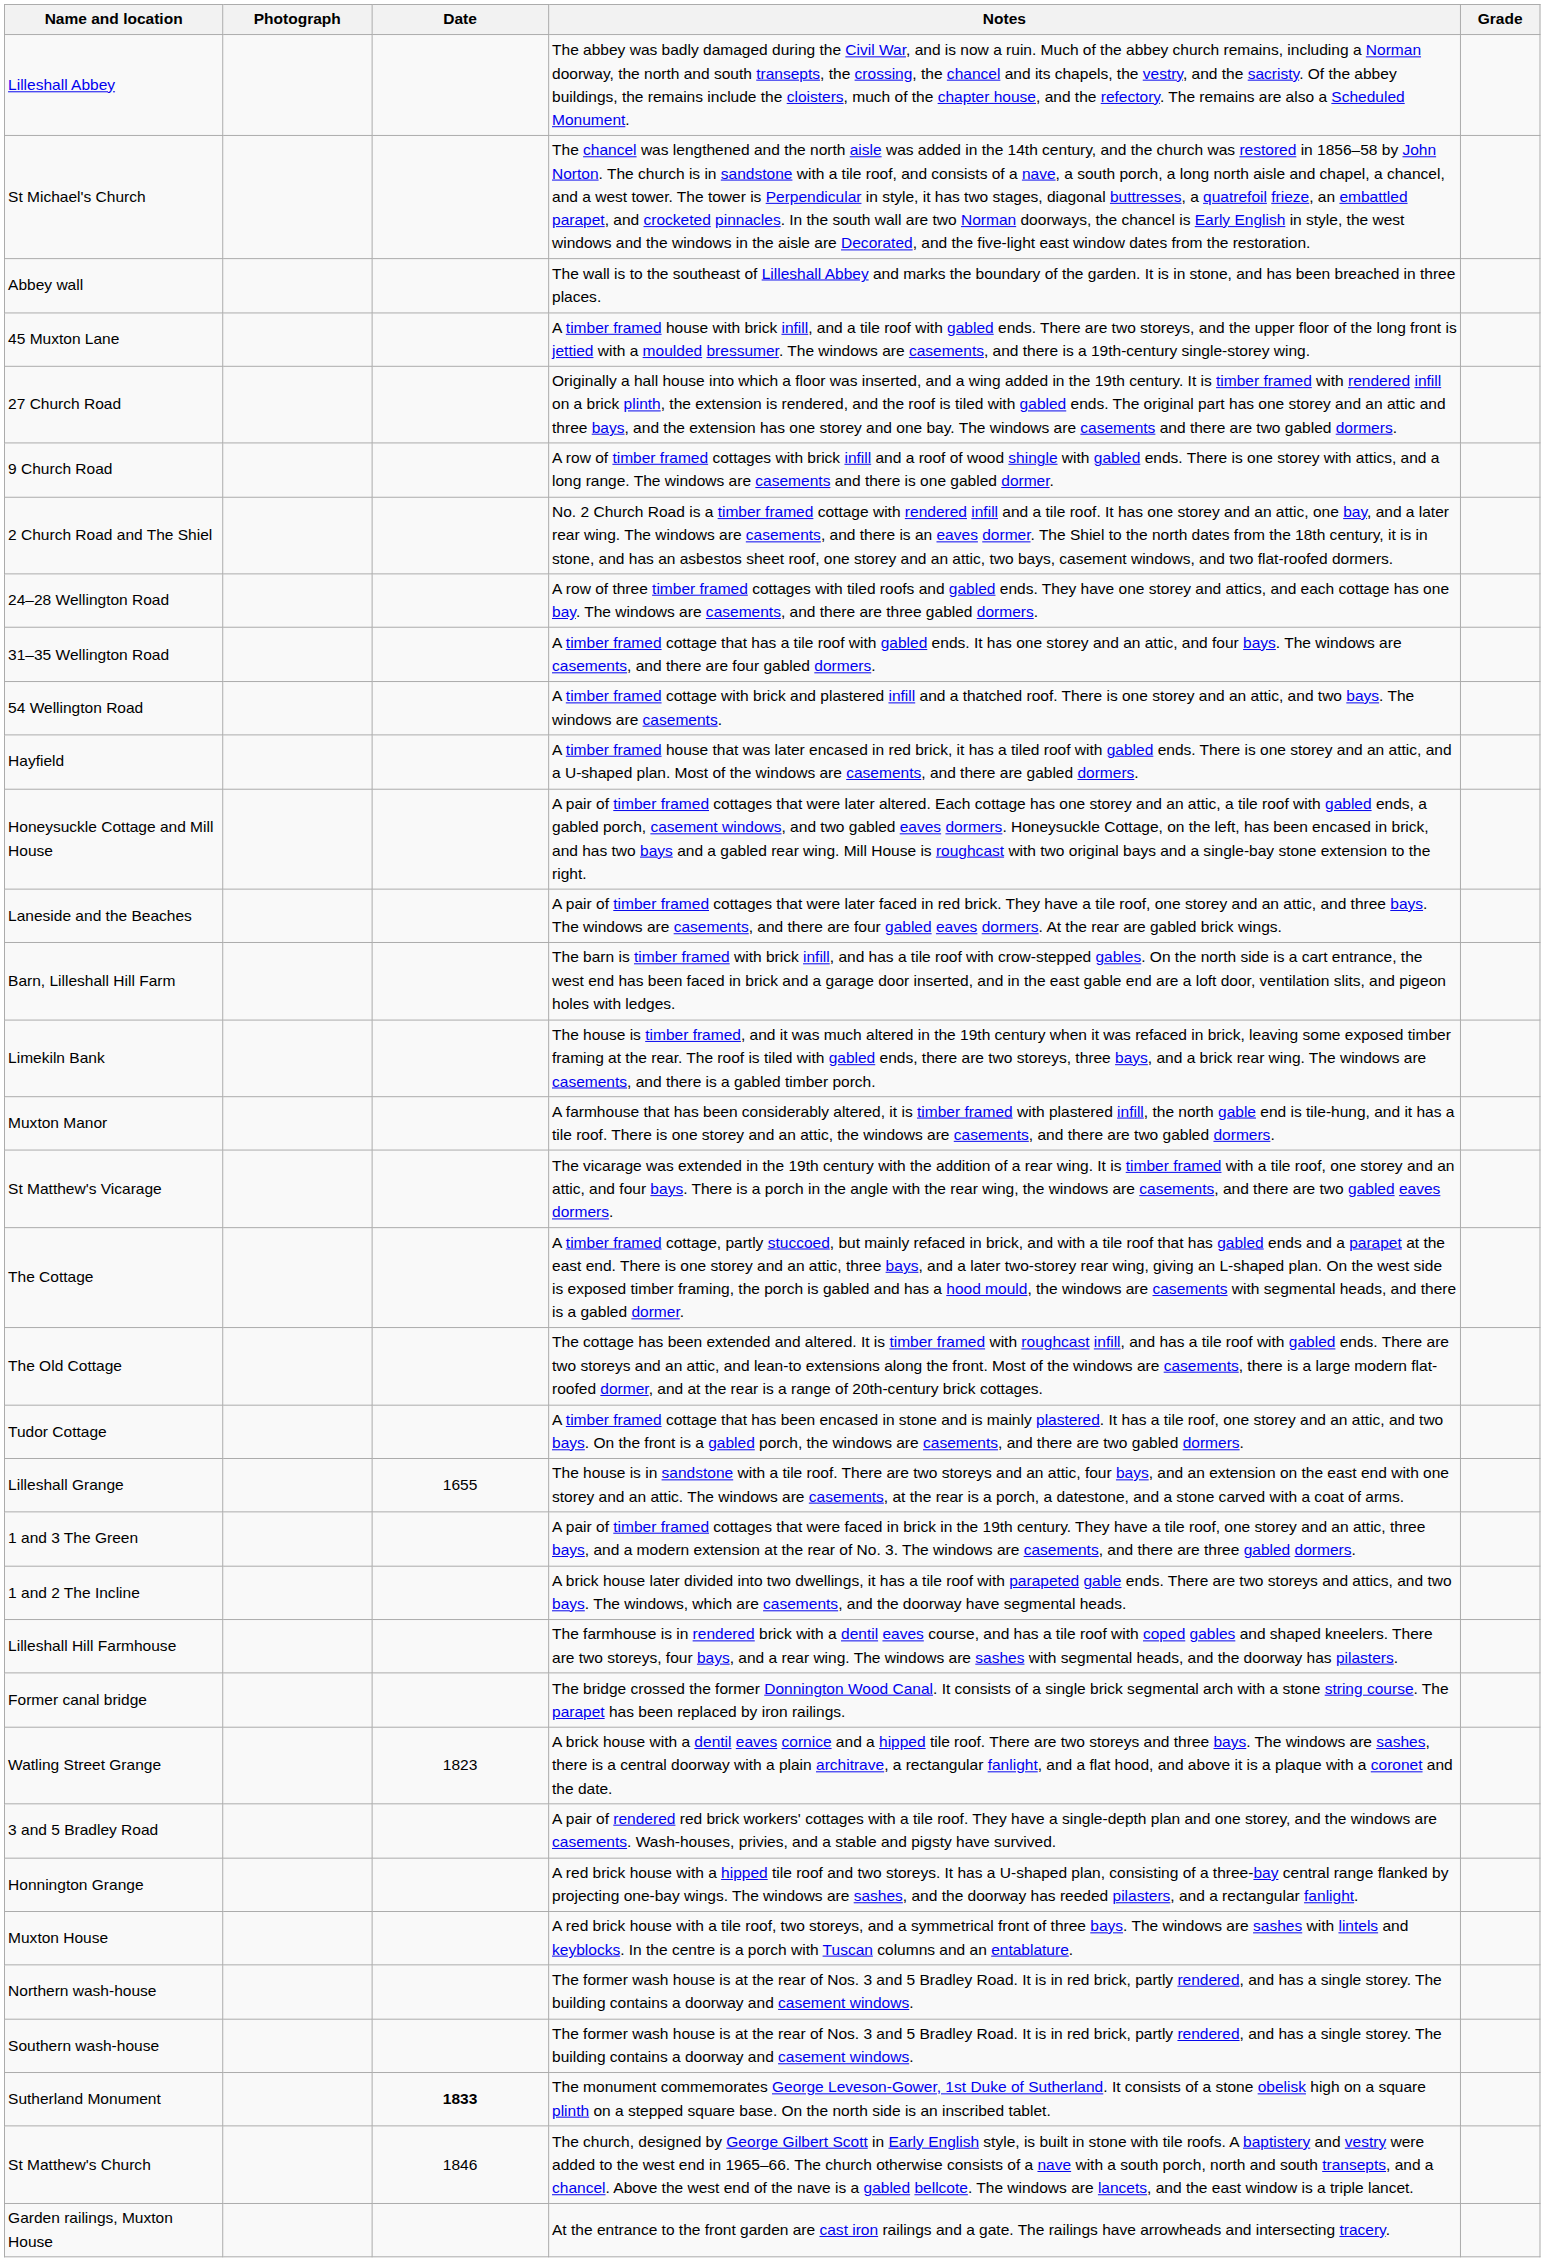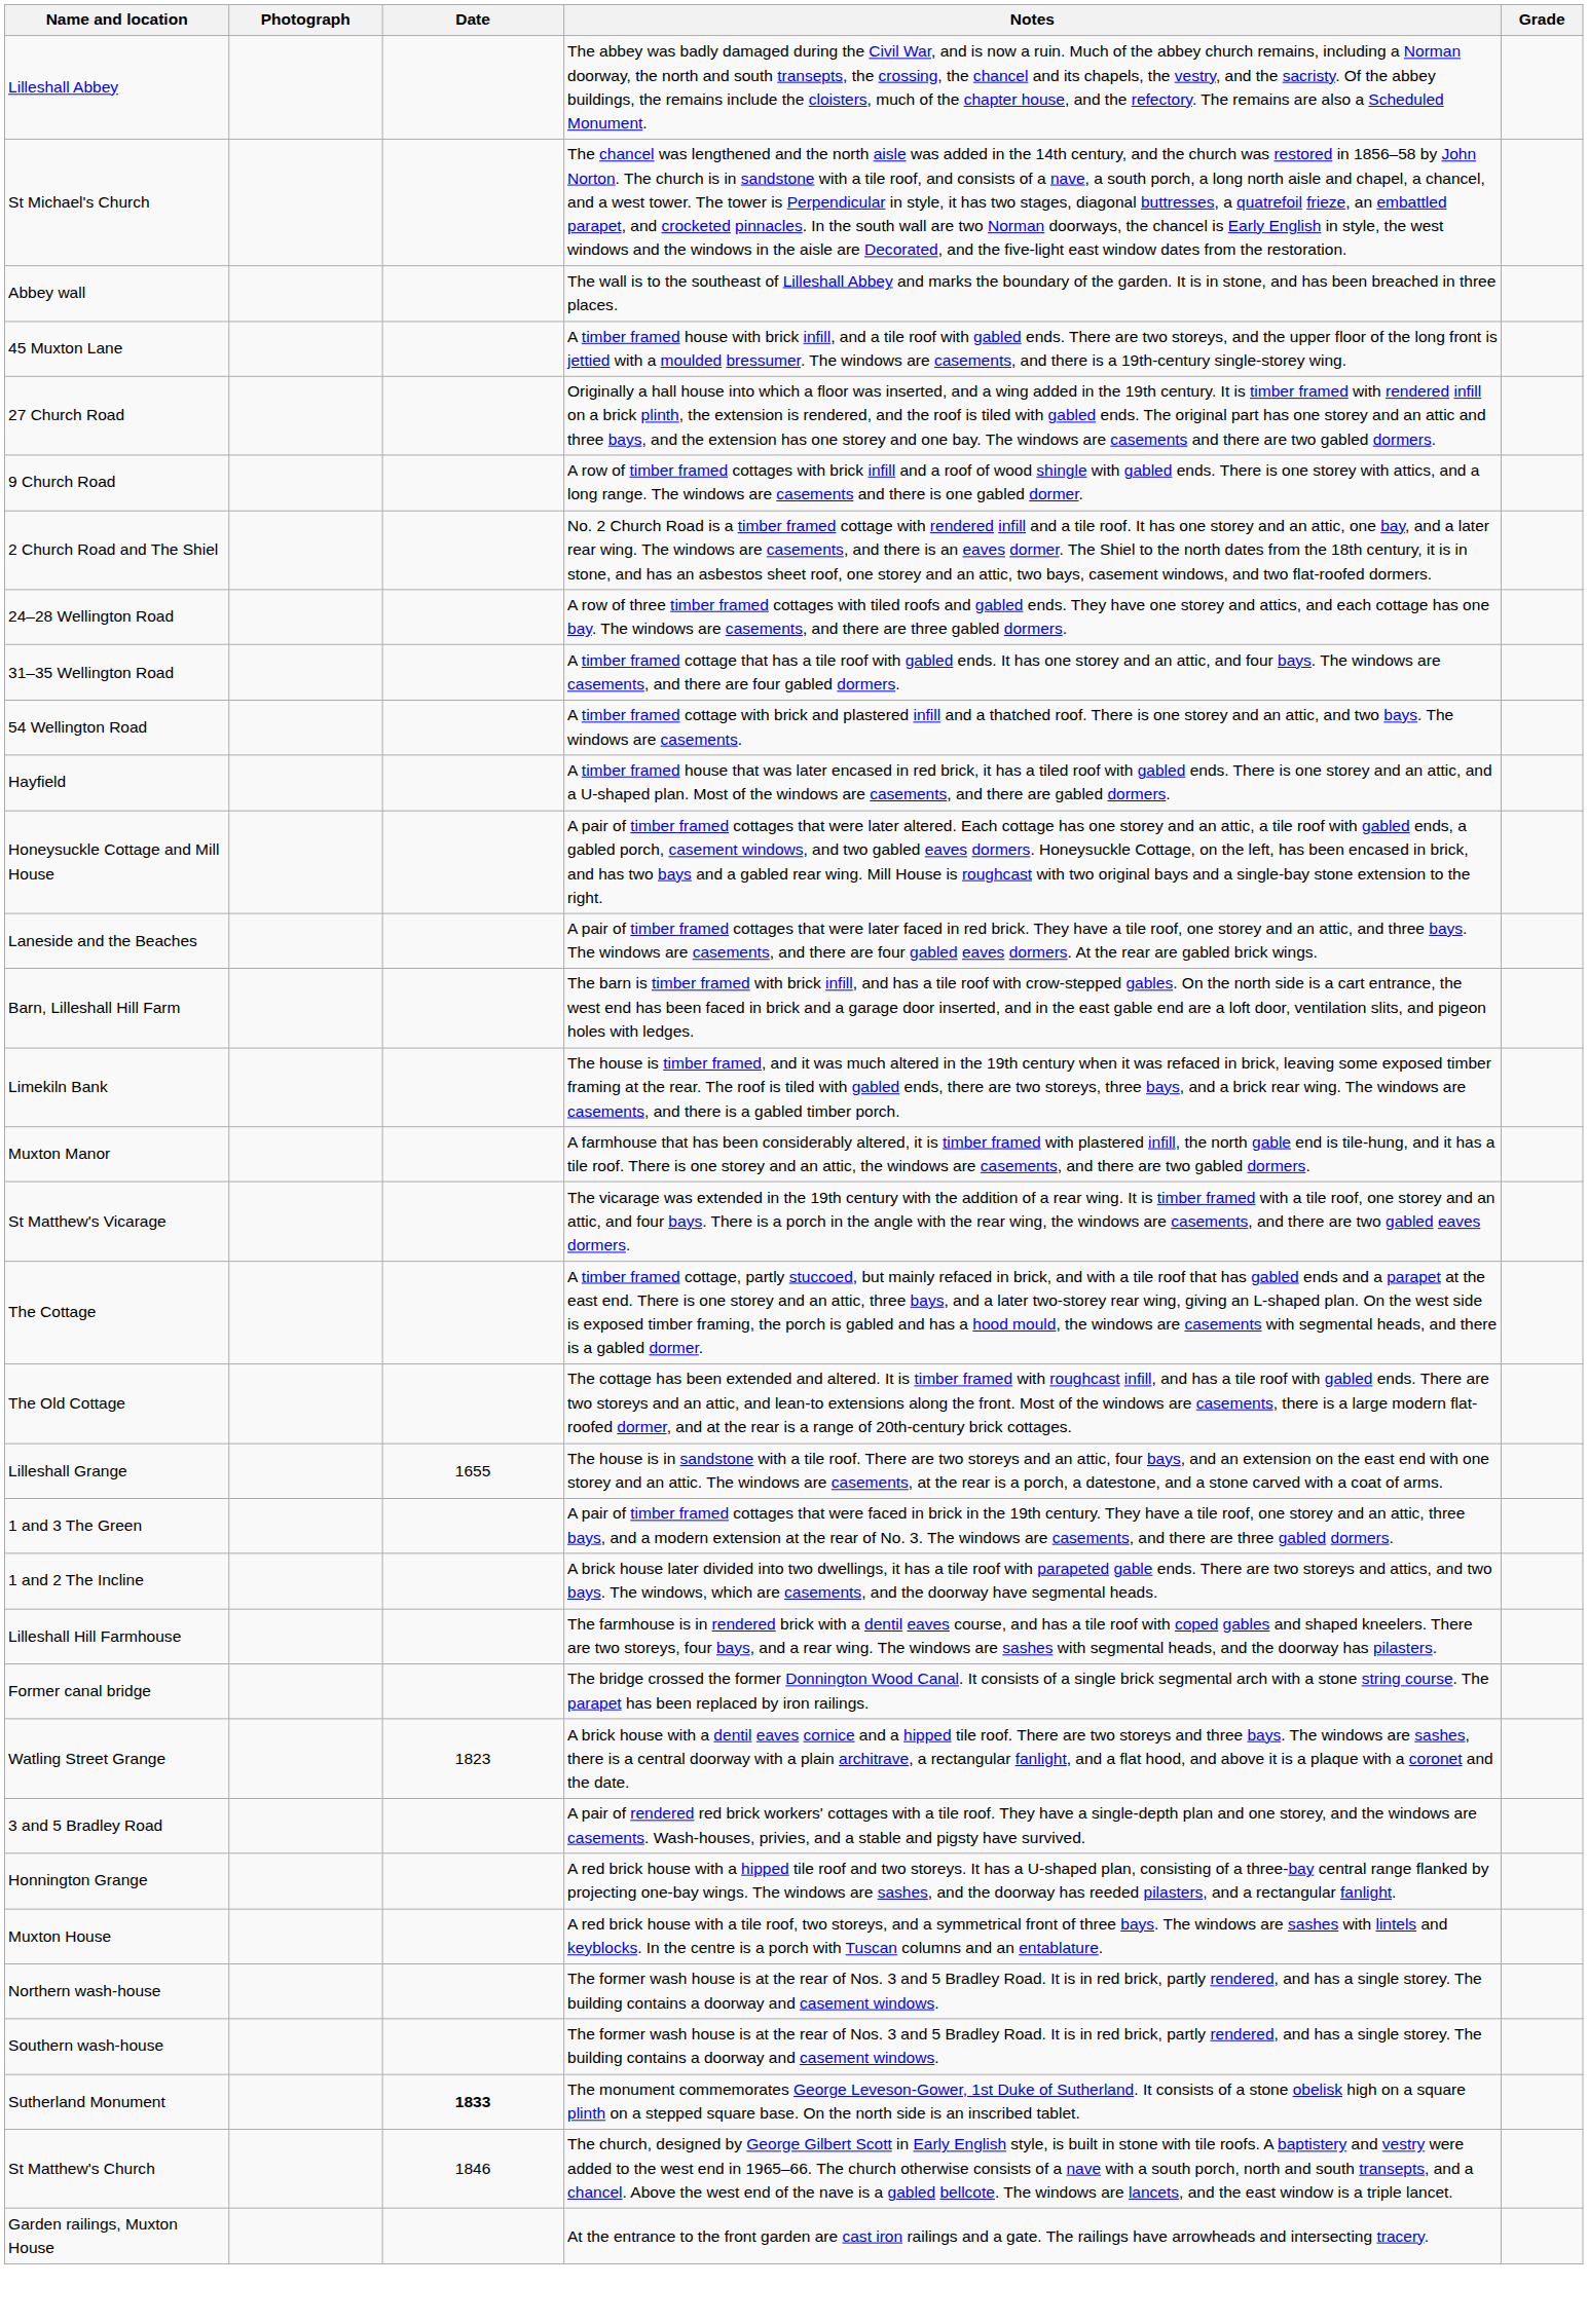- row: Tudor Cottage | A timber framed cottage that has been encased in stone and is mainly plastered. It has a tile roof, one storey and an attic, and two bays. On the front is a gabled porch, the windows are casements, and there are two gabled dormers.
